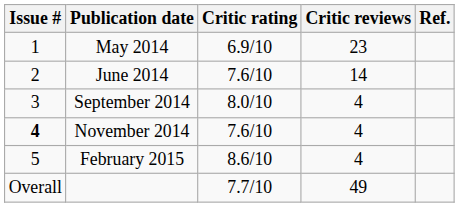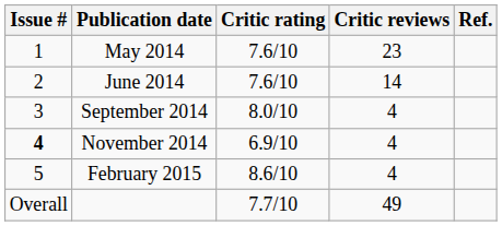May 2014 | Critic rating: 6.9/10 -> 7.6/10
November 2014 | Critic rating: 7.6/10 -> 6.9/10
